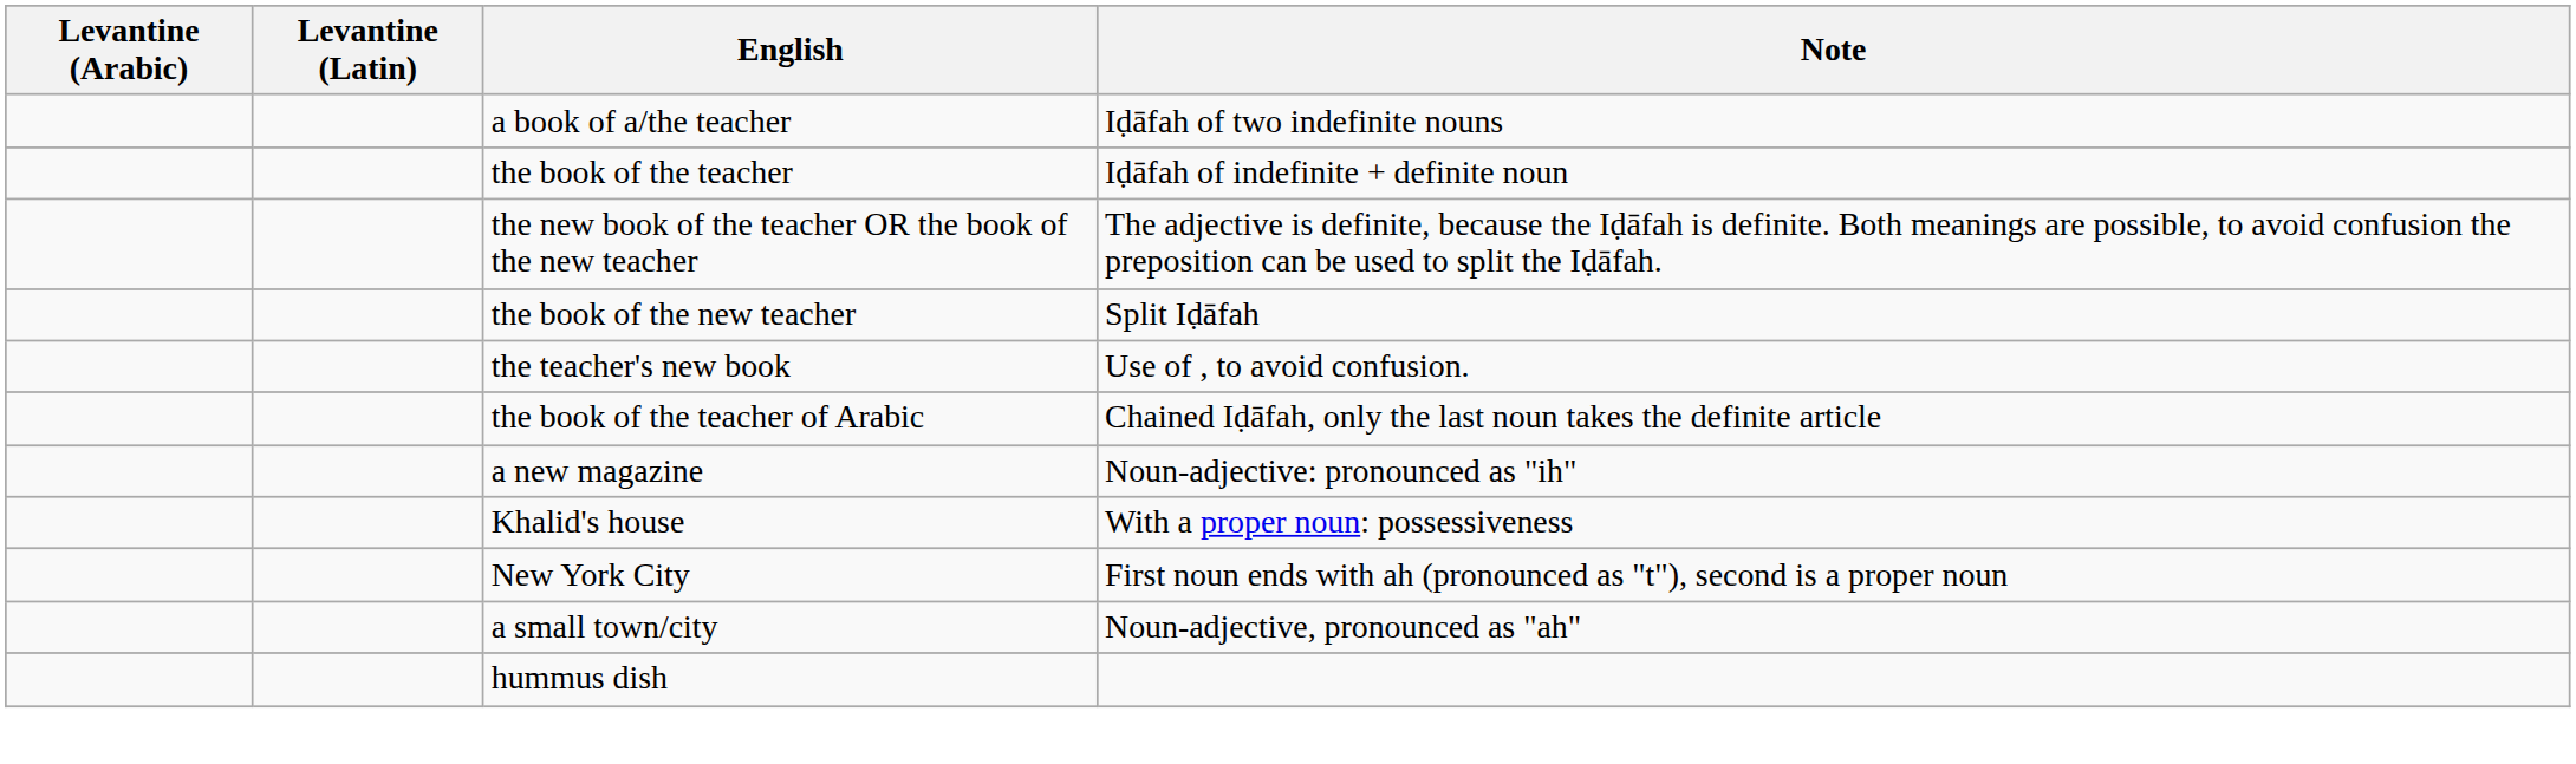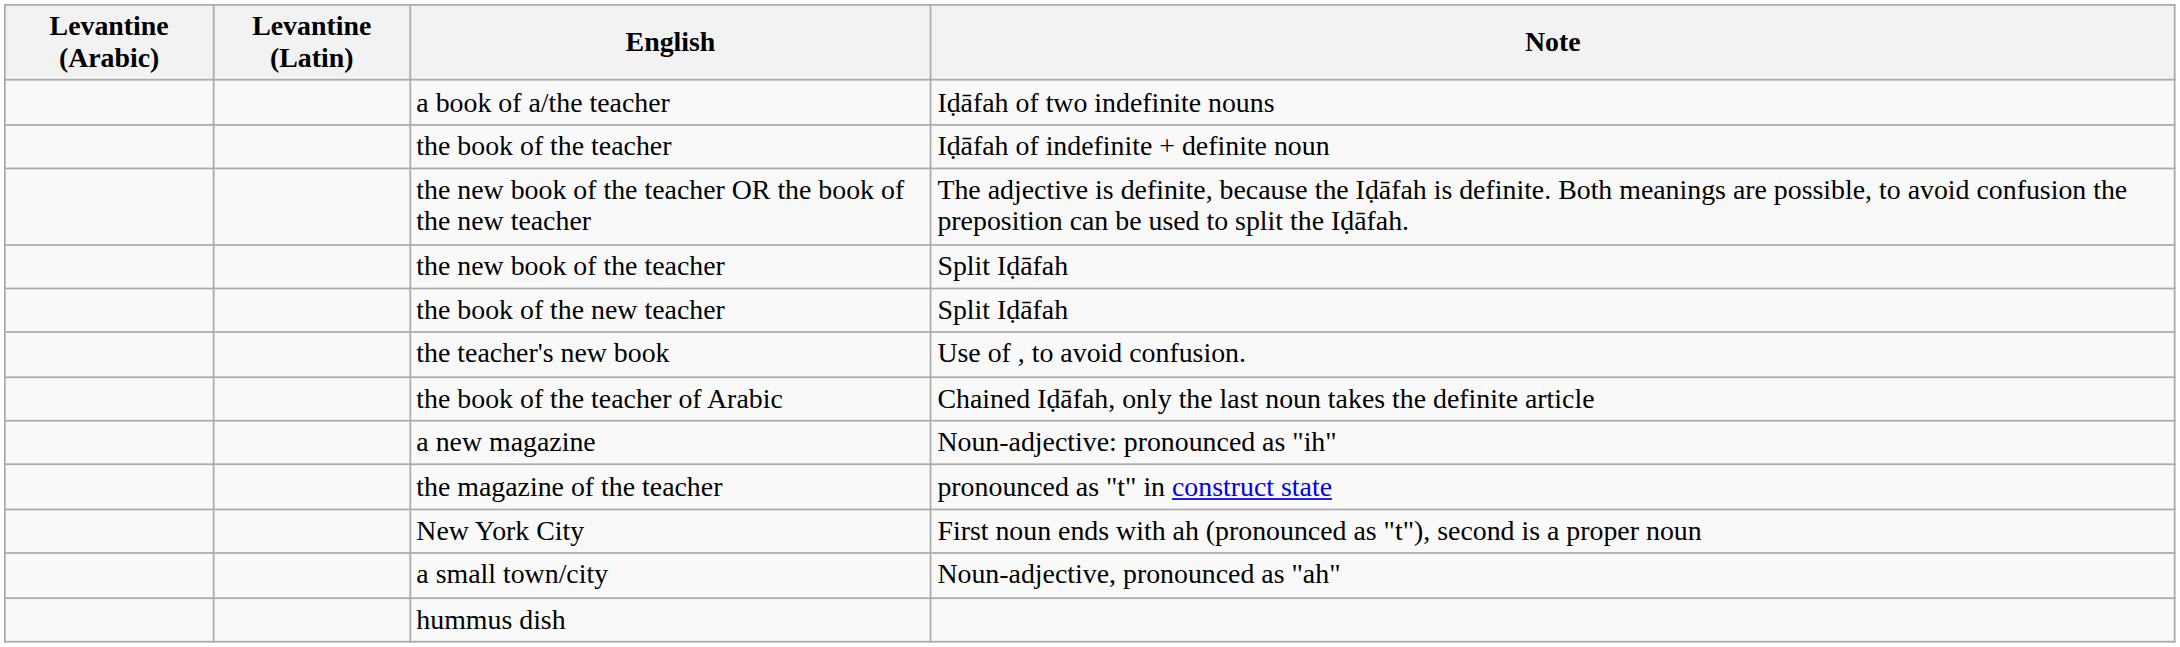+ row: the new book of the teacher | Split Iḍāfah
+ row: the magazine of the teacher | pronounced as "t" in construct state
- row: Khalid's house | With a proper noun: possessiveness
